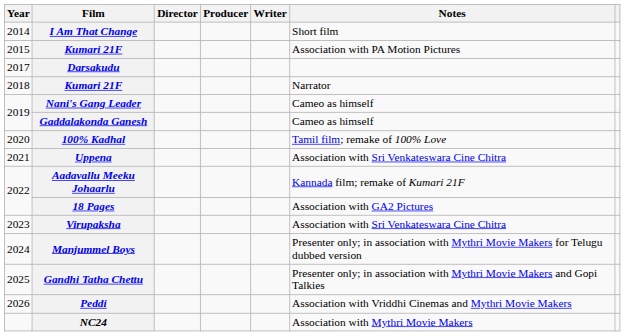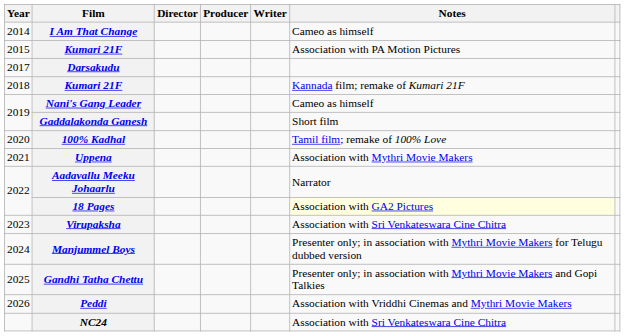I Am That Change | Notes: Short film -> Cameo as himself
2018 / Kumari 21F | Notes: Narrator -> Kannada film; remake of Kumari 21F
Gaddalakonda Ganesh | Notes: Cameo as himself -> Short film
Uppena | Notes: Association with Sri Venkateswara Cine Chitra -> Association with Mythri Movie Makers
Aadavallu Meeku Johaarlu | Notes: Kannada film; remake of Kumari 21F -> Narrator
18 Pages | Notes: no background -> lightyellow background
NC24 | Notes: Association with Mythri Movie Makers -> Association with Sri Venkateswara Cine Chitra
